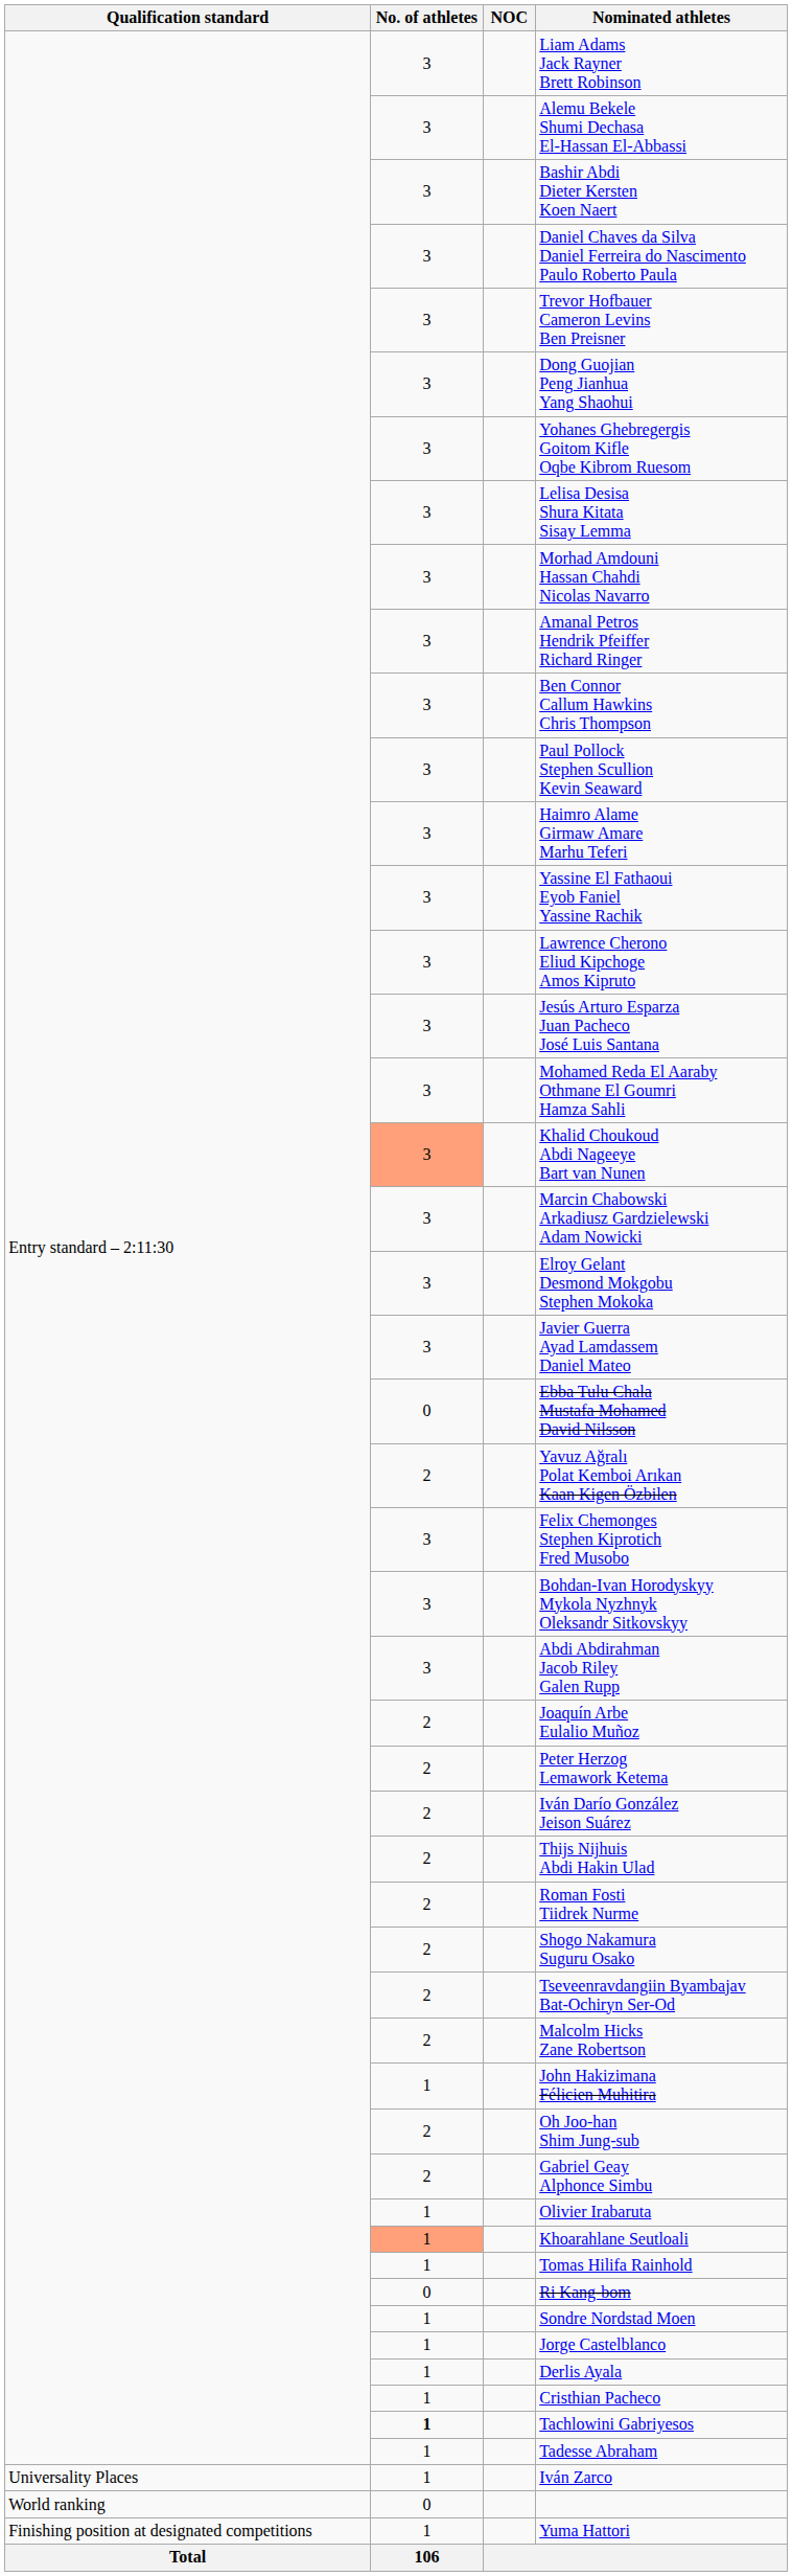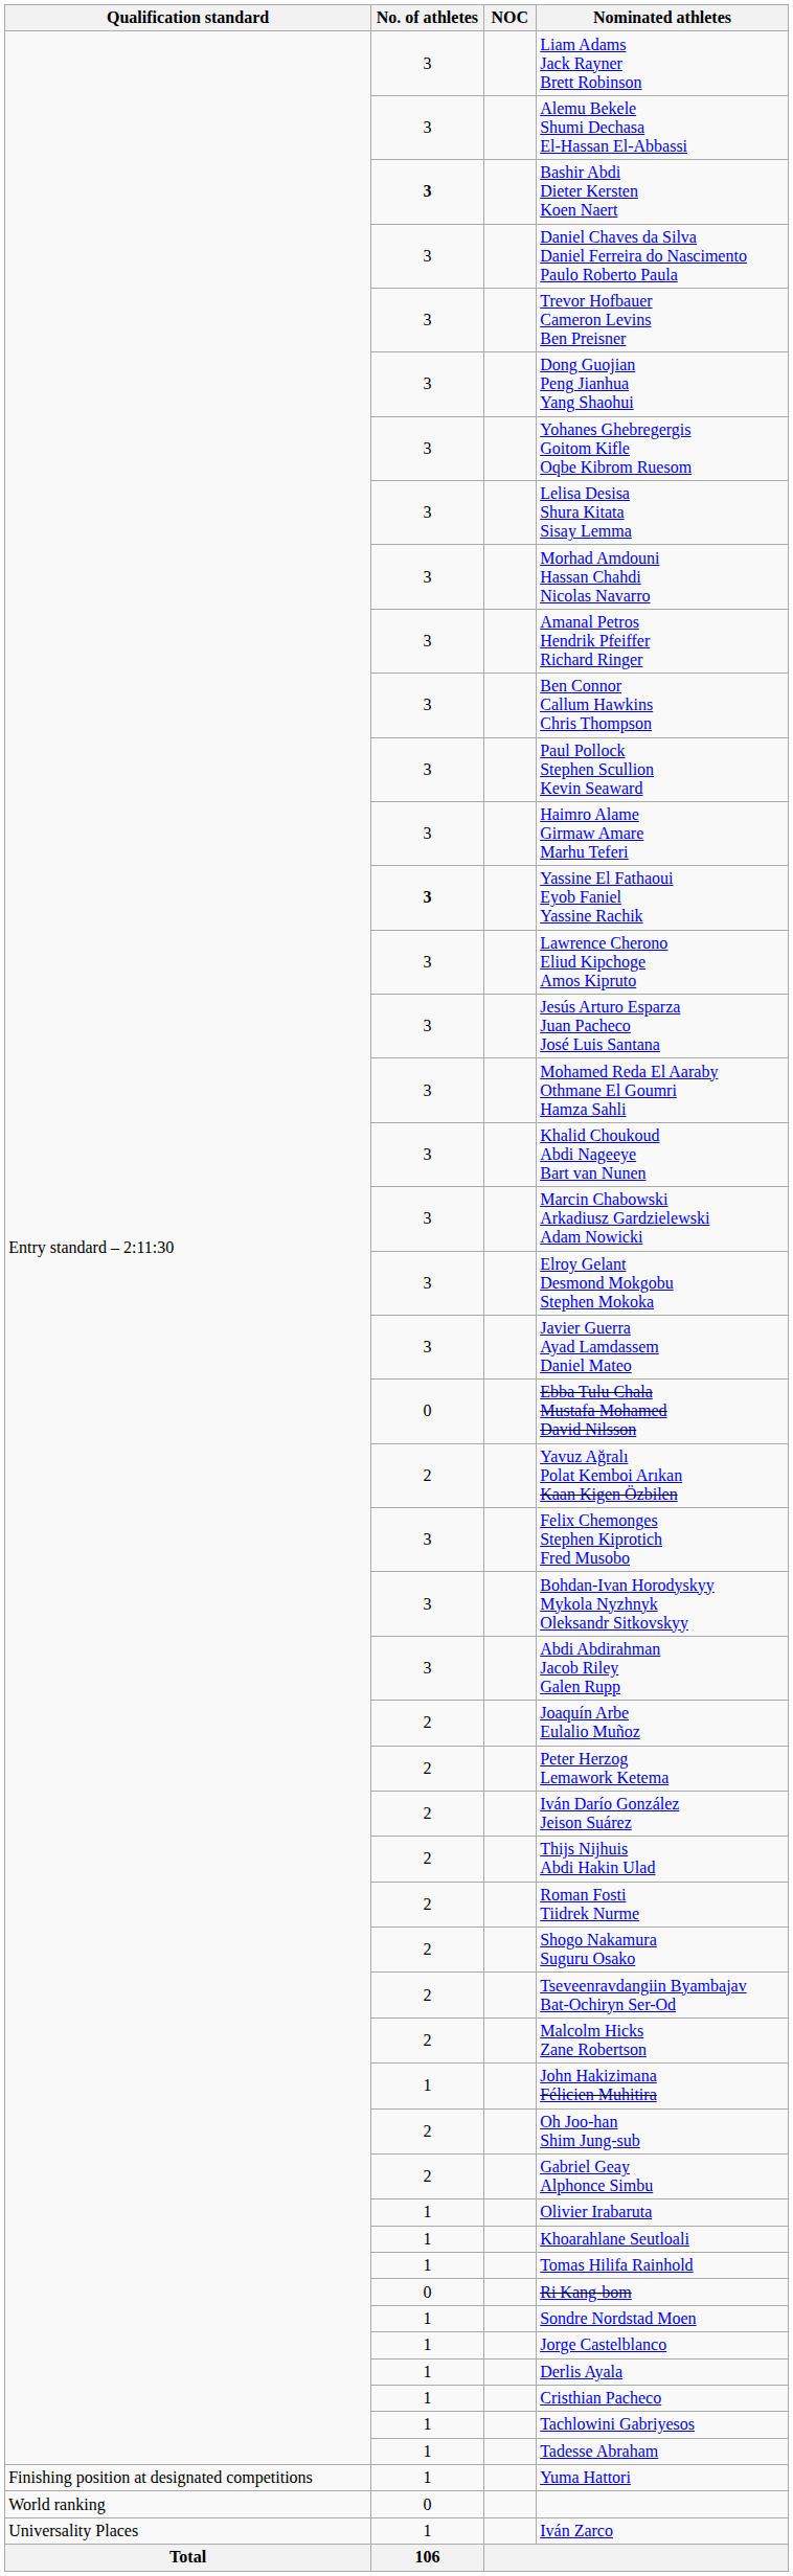Bashir Abdi Dieter Kersten Koen Naert | No. of athletes: normal -> bold
Yassine El Fathaoui Eyob Faniel Yassine Rachik | No. of athletes: normal -> bold
Khalid Choukoud Abdi Nageeye Bart van Nunen | No. of athletes: lightsalmon background -> no background
Khoarahlane Seutloali | No. of athletes: lightsalmon background -> no background
Tachlowini Gabriyesos | No. of athletes: bold -> normal
rows swapped: Yuma Hattori <-> Iván Zarco
